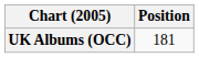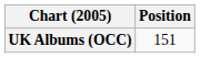UK Albums (OCC) | Position: 181 -> 151
